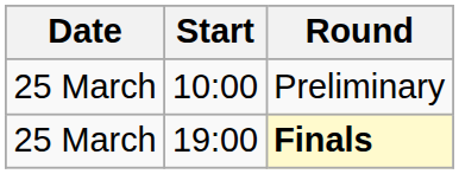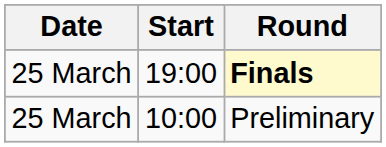rows swapped: Preliminary <-> Finals
